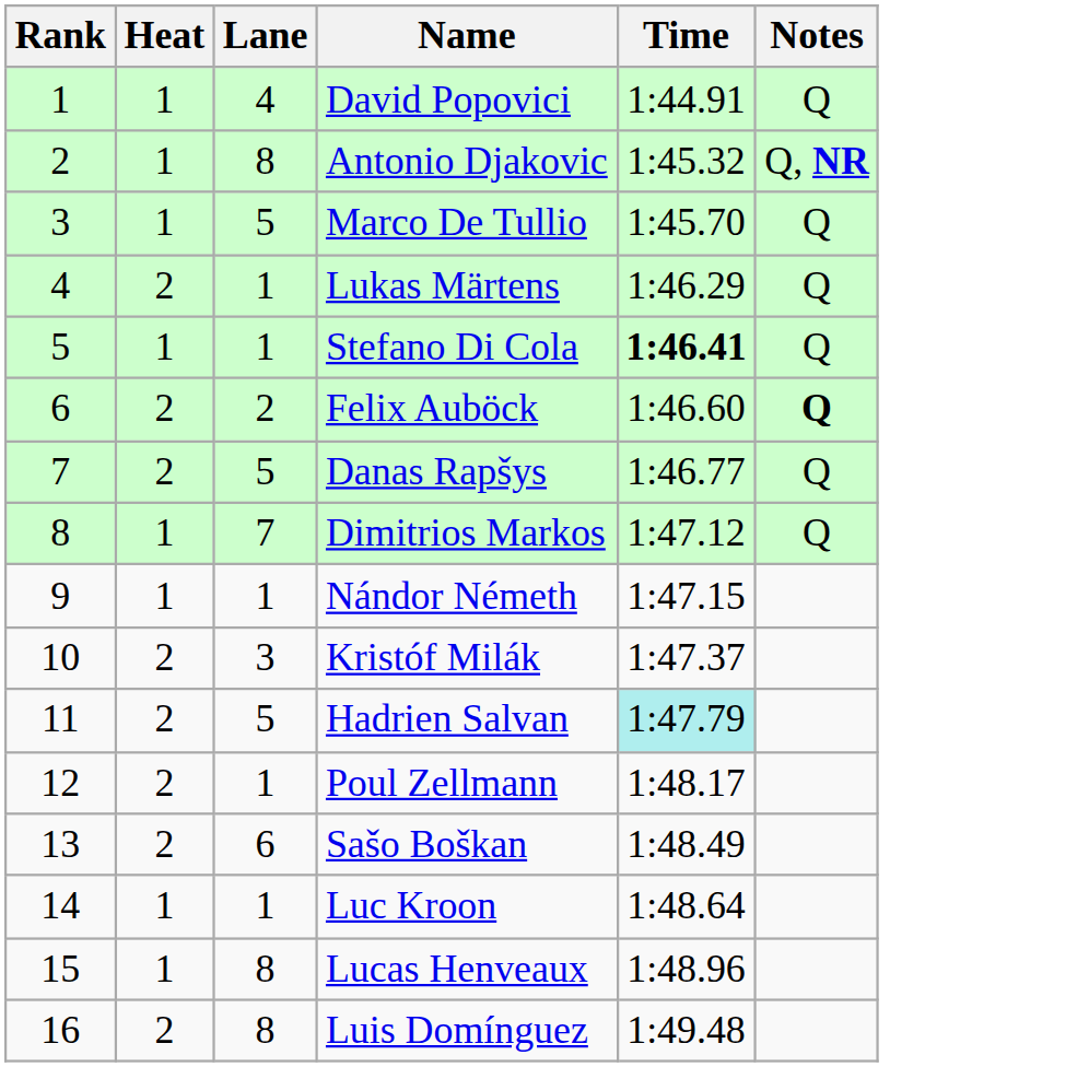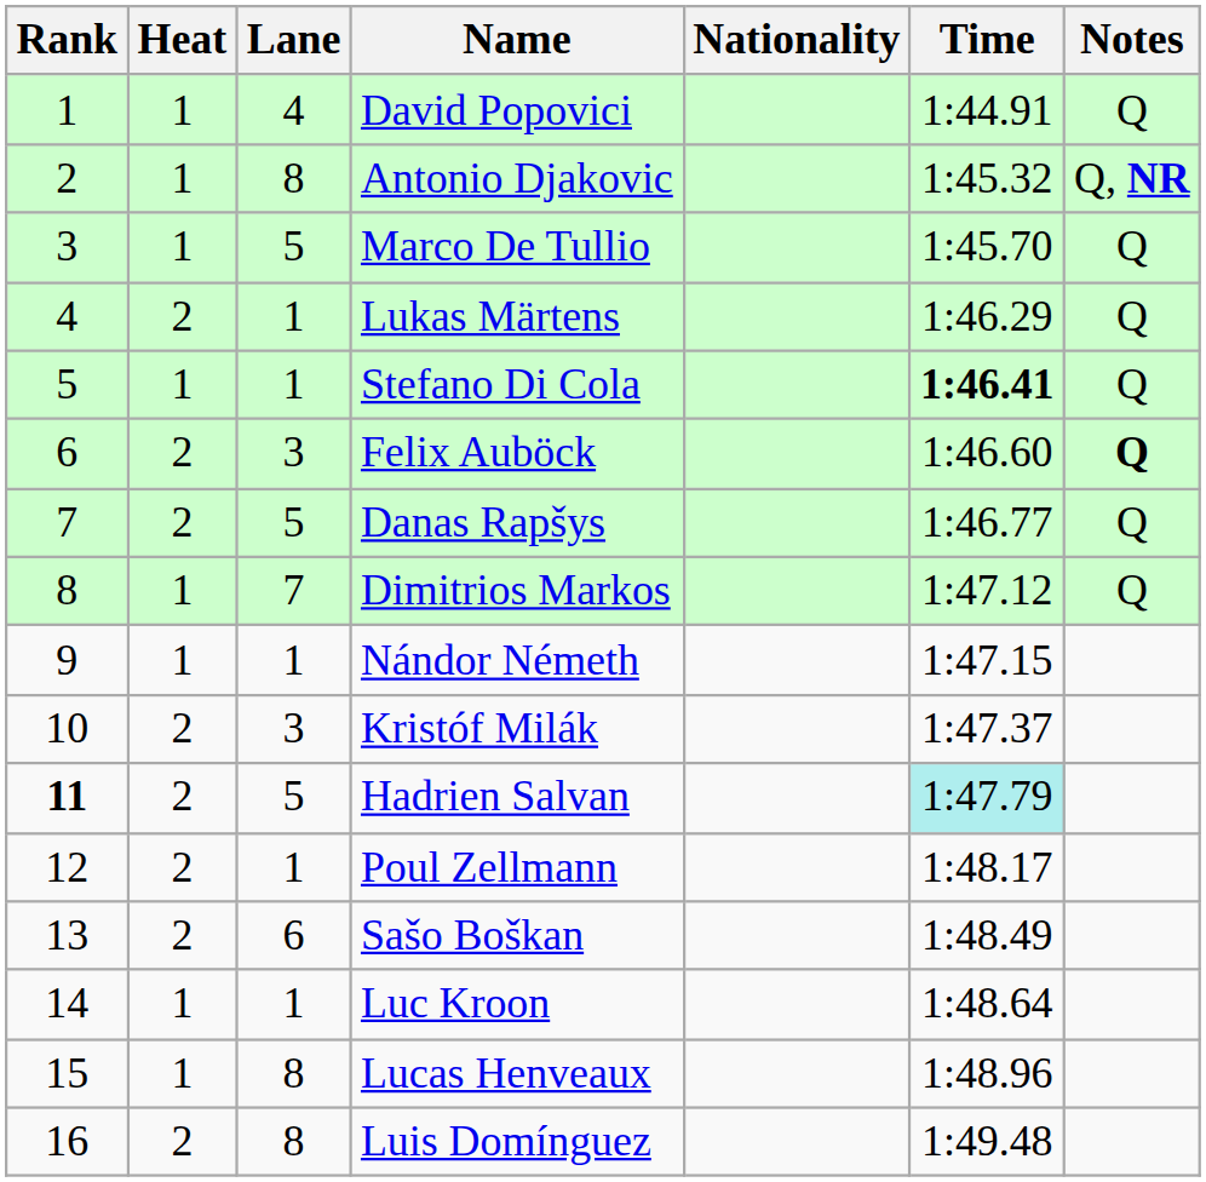+ column: Nationality
Felix Auböck | Lane: 2 -> 3
Hadrien Salvan | Rank: normal -> bold
